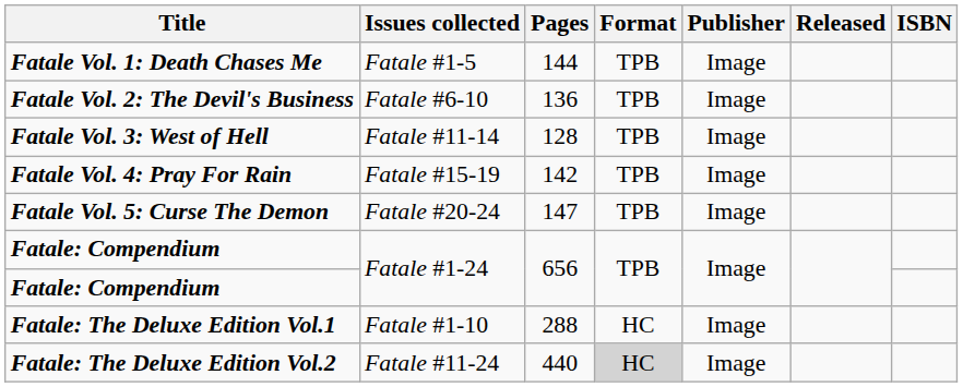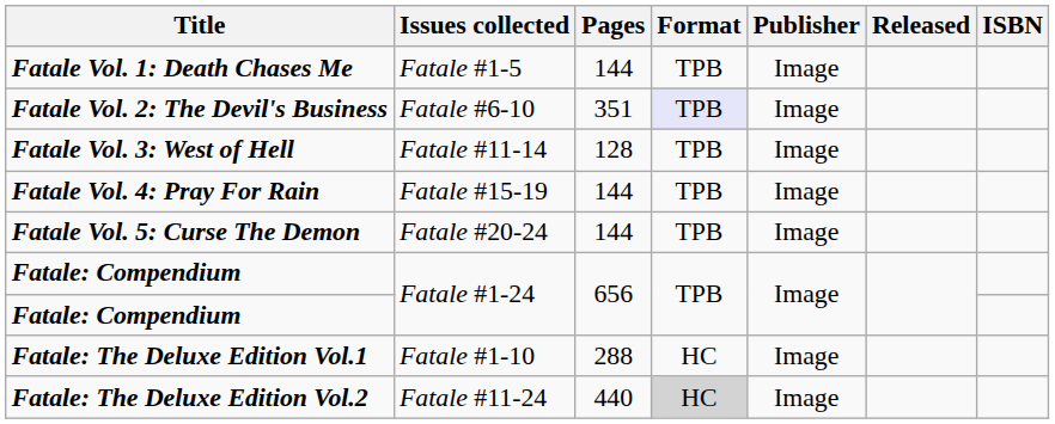Fatale Vol. 2: The Devil's Business | Pages: 136 -> 351
Fatale Vol. 2: The Devil's Business | Format: no background -> lavender background
Fatale Vol. 4: Pray For Rain | Pages: 142 -> 144
Fatale Vol. 5: Curse The Demon | Pages: 147 -> 144
